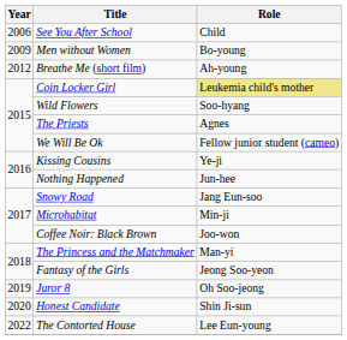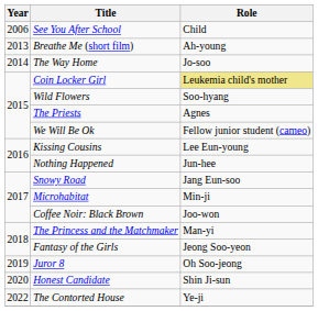- row: 2009 | Men without Women | Bo-young
Breathe Me (short film) | Year: 2012 -> 2013
+ row: 2014 | The Way Home | Jo-soo
Kissing Cousins | Role: Ye-ji -> Lee Eun-young
The Contorted House | Role: Lee Eun-young -> Ye-ji
